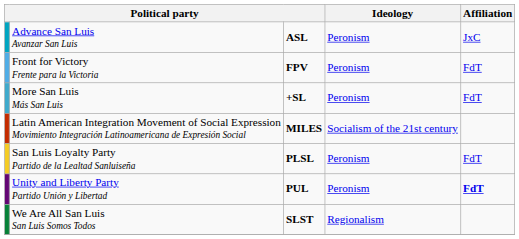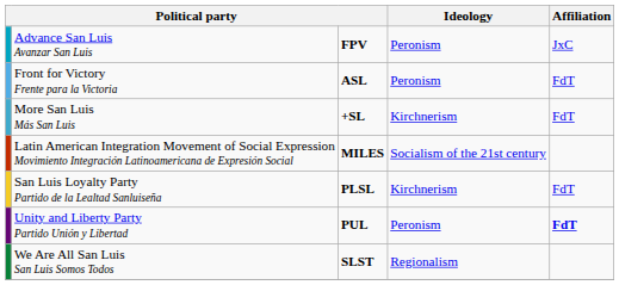Advance San Luis Avanzar San Luis | column 3: ASL -> FPV
Front for Victory Frente para la Victoria | column 3: FPV -> ASL
More San Luis Más San Luis | Ideology: Peronism -> Kirchnerism
San Luis Loyalty Party Partido de la Lealtad Sanluiseña | Ideology: Peronism -> Kirchnerism
